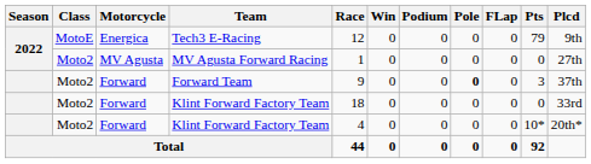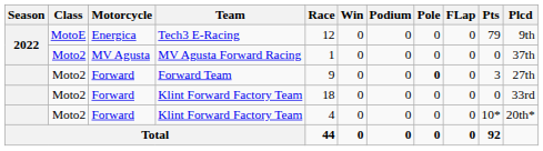MV Agusta Forward Racing | Plcd: 27th -> 37th
Forward Team | Plcd: 37th -> 27th
